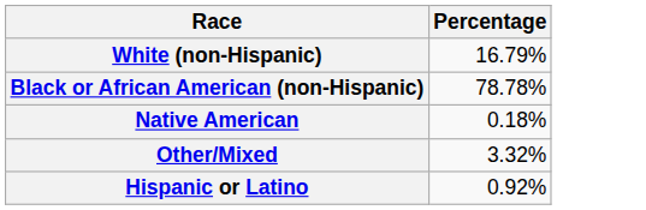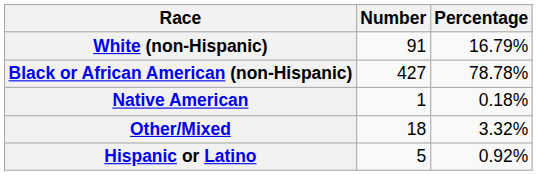+ column: Number | 91 | 427 | 1 | 18 | 5
